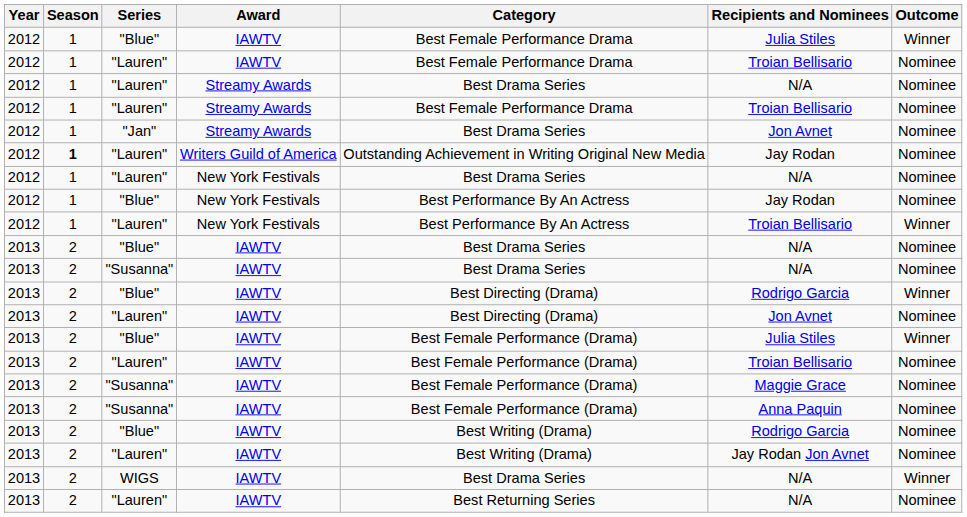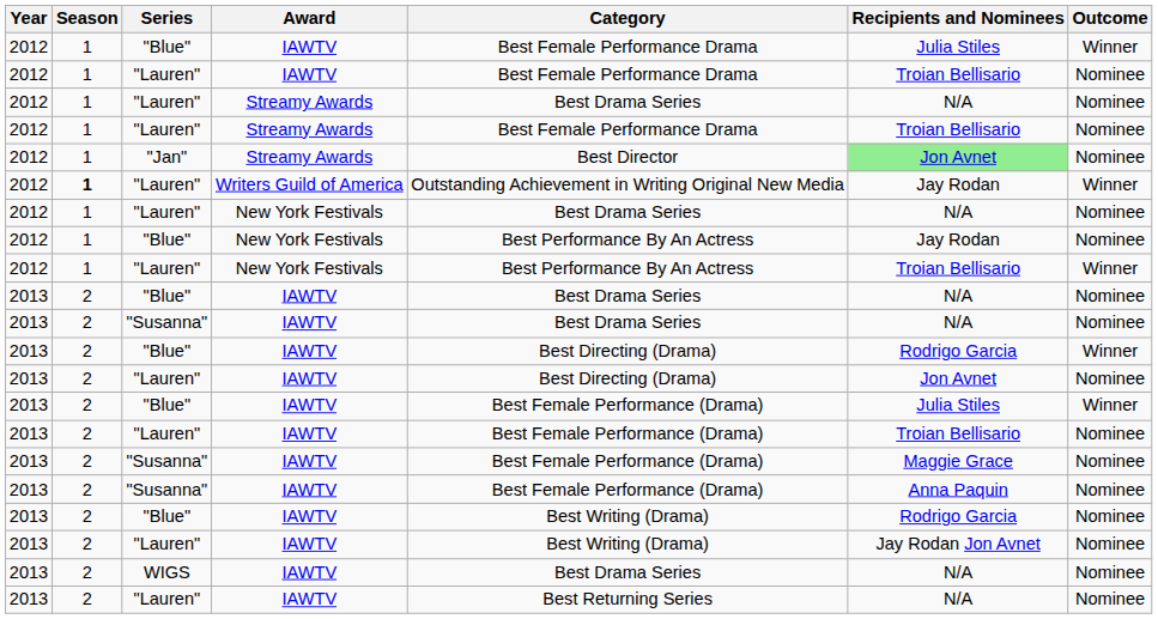"Jan" | Category: Best Drama Series -> Best Director
"Jan" | Recipients and Nominees: no background -> lightgreen background
"Lauren" / Writers Guild of America | Outcome: Nominee -> Winner
WIGS | Outcome: Winner -> Nominee
